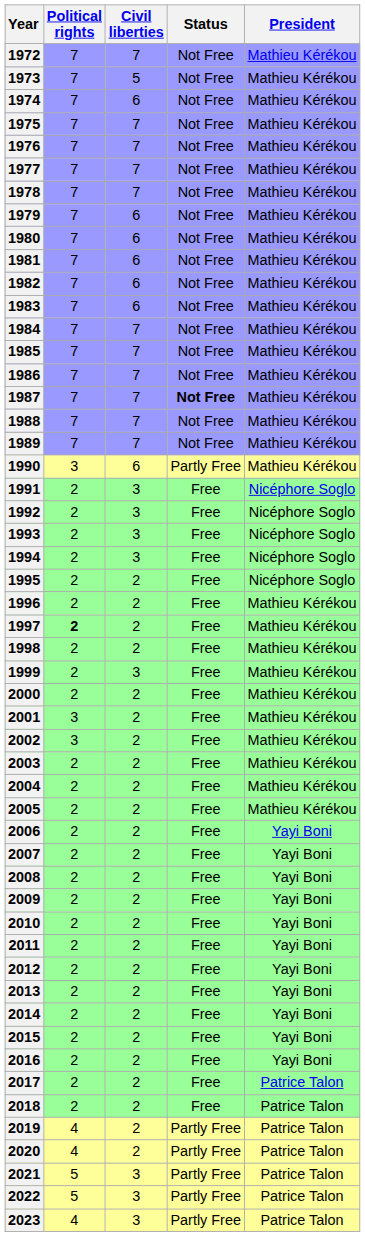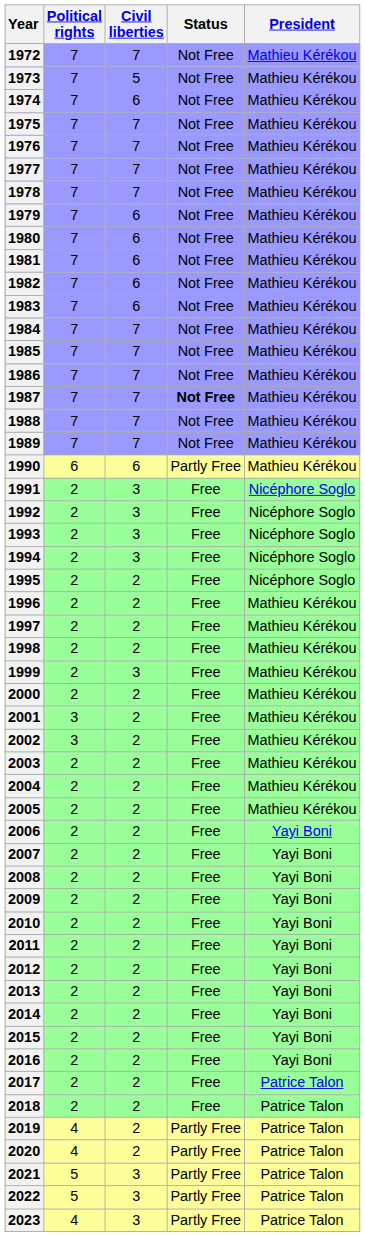1990 | Political rights: 3 -> 6
1997 | Political rights: bold -> normal
